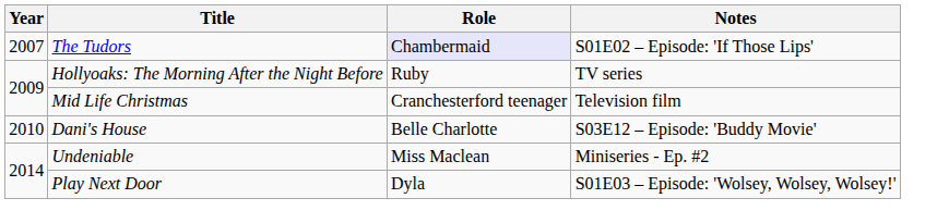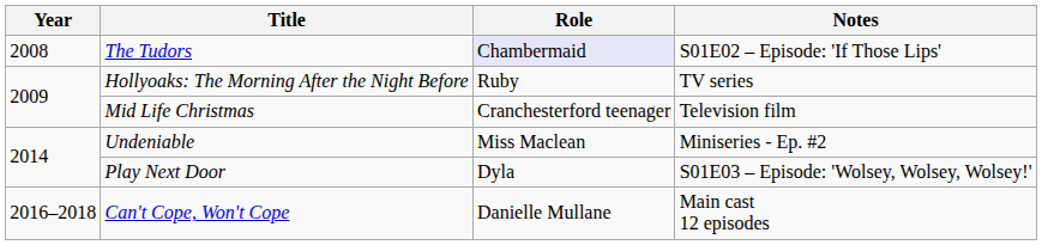The Tudors | Year: 2007 -> 2008
- row: 2010 | Dani's House | Belle Charlotte | S03E12 – Episode: 'Buddy Movie'
+ row: 2016–2018 | Can't Cope, Won't Cope | Danielle Mullane | Main cast 12 episodes
